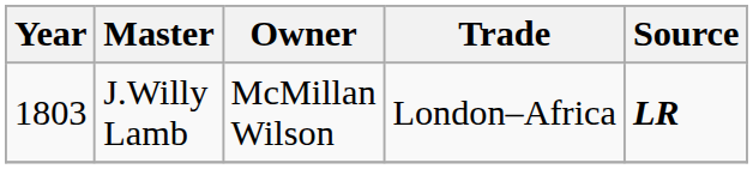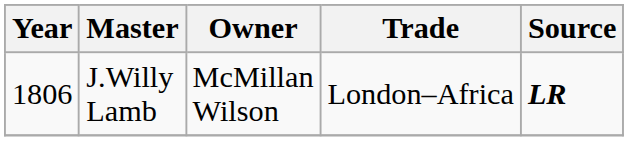J.Willy Lamb | Year: 1803 -> 1806
